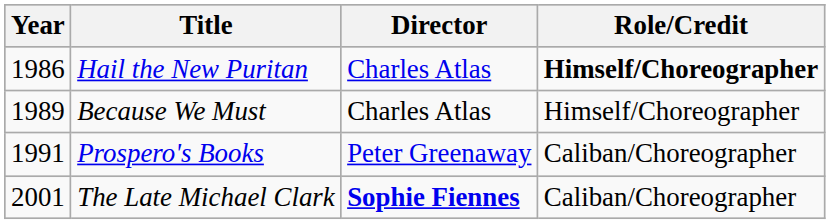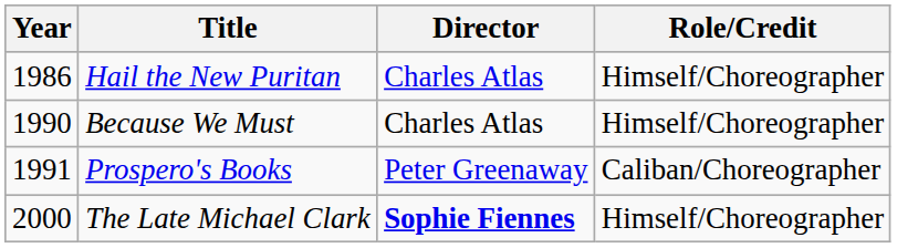Hail the New Puritan | Role/Credit: bold -> normal
Because We Must | Year: 1989 -> 1990
The Late Michael Clark | Year: 2001 -> 2000
The Late Michael Clark | Role/Credit: Caliban/Choreographer -> Himself/Choreographer
